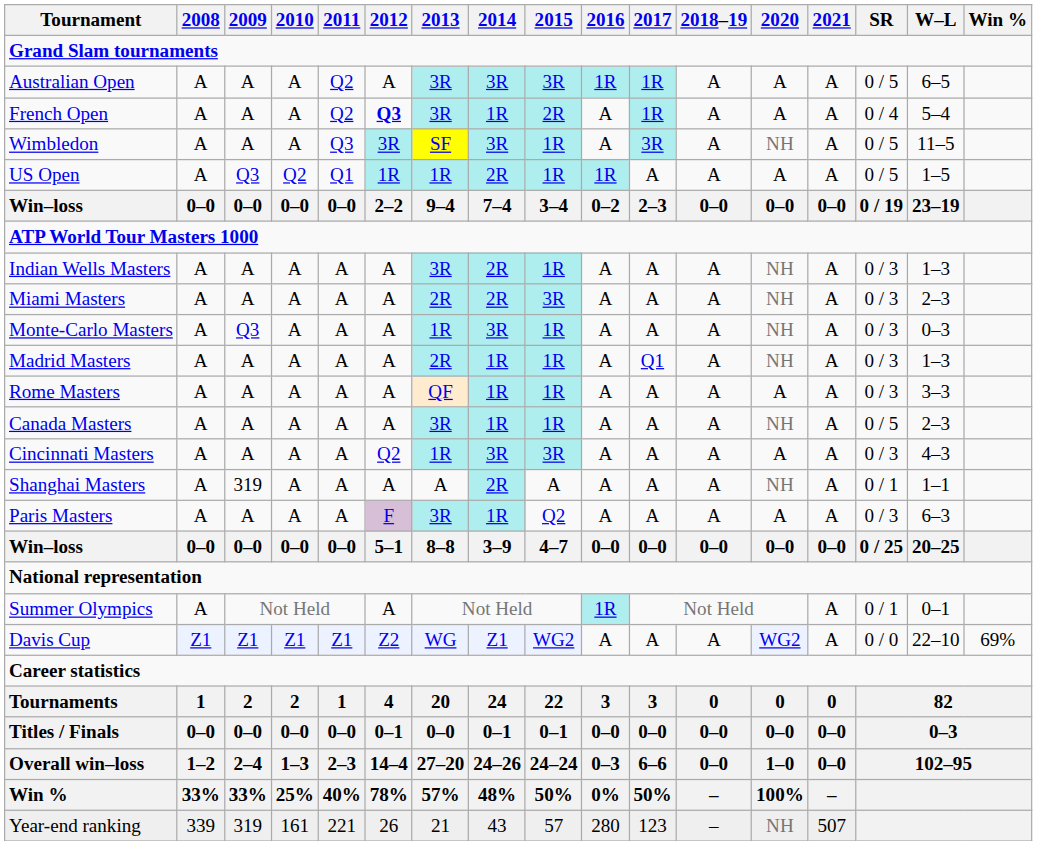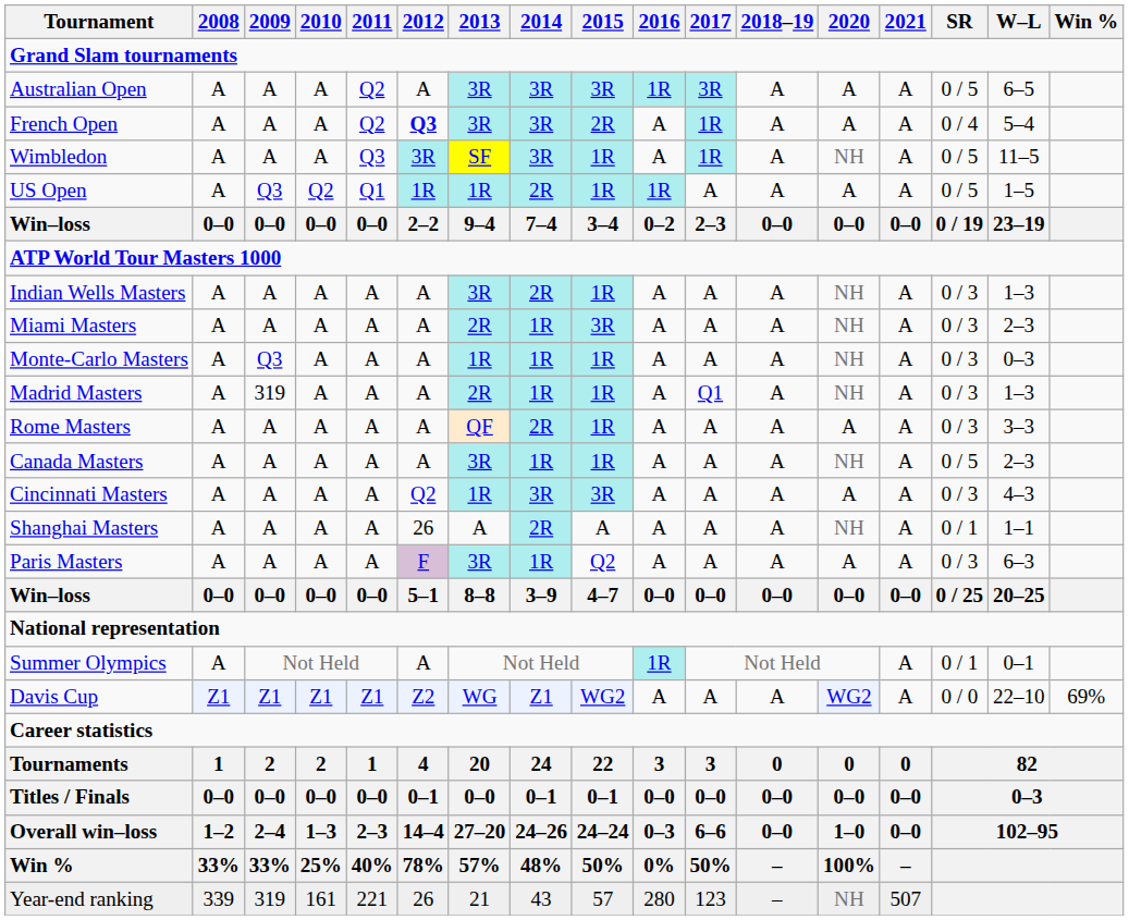Australian Open | 2017: 1R -> 3R
French Open | 2014: 1R -> 3R
Wimbledon | 2017: 3R -> 1R
Miami Masters | 2014: 2R -> 1R
Monte-Carlo Masters | 2014: 3R -> 1R
Madrid Masters | 2009: A -> 319
Rome Masters | 2014: 1R -> 2R
Shanghai Masters | 2009: 319 -> A
Shanghai Masters | 2012: A -> 26
